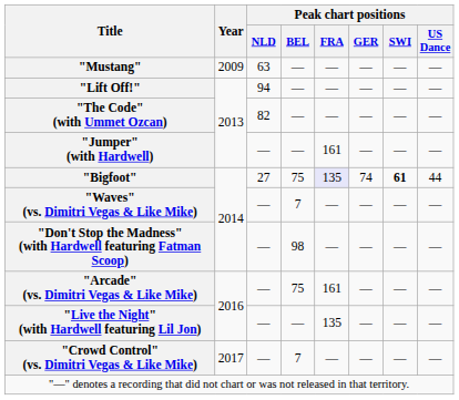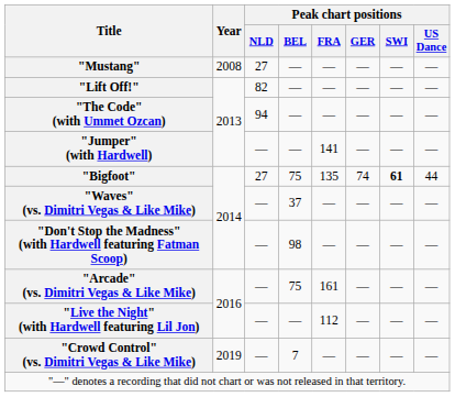"Mustang" | Year: 2009 -> 2008
"Mustang" | Peak chart positions / NLD: 63 -> 27
"Lift Off!" | Peak chart positions / NLD: 94 -> 82
"The Code" (with Ummet Ozcan) | Peak chart positions / NLD: 82 -> 94
"Jumper" (with Hardwell) | Peak chart positions / FRA: 161 -> 141
"Bigfoot" | Peak chart positions / FRA: lavender background -> no background
"Waves" (vs. Dimitri Vegas & Like Mike) | Peak chart positions / BEL: 7 -> 37
"Live the Night" (with Hardwell featuring Lil Jon) | Peak chart positions / FRA: 135 -> 112
"Crowd Control" (vs. Dimitri Vegas & Like Mike) | Year: 2017 -> 2019
